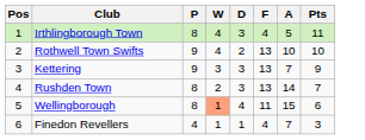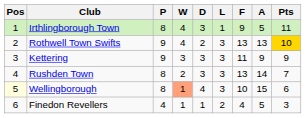+ column: L | 1 | 3 | 3 | 3 | 3 | 2
Irthlingborough Town | F: 4 -> 9
Rothwell Town Swifts | A: 10 -> 13
Rothwell Town Swifts | Pts: no background -> gold background
Kettering | F: 13 -> 11
Kettering | A: 7 -> 9
Wellingborough | Pos: no background -> lightyellow background
Wellingborough | F: 11 -> 10
Finedon Revellers | A: 7 -> 5
